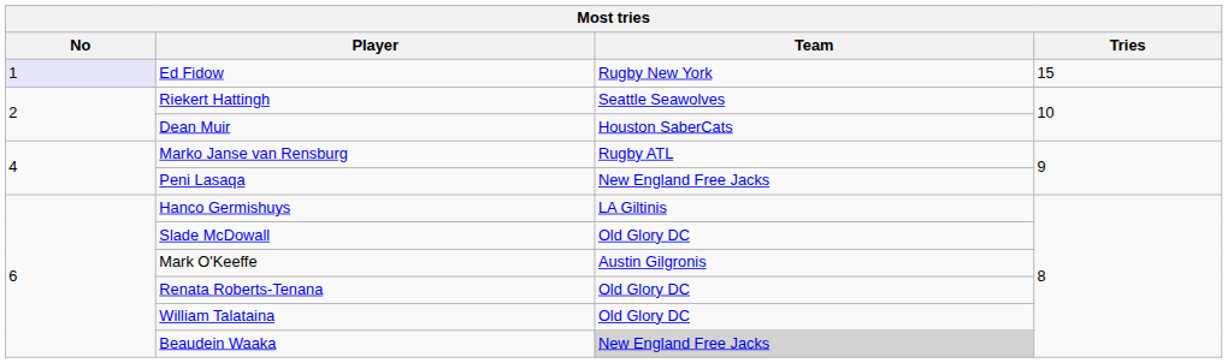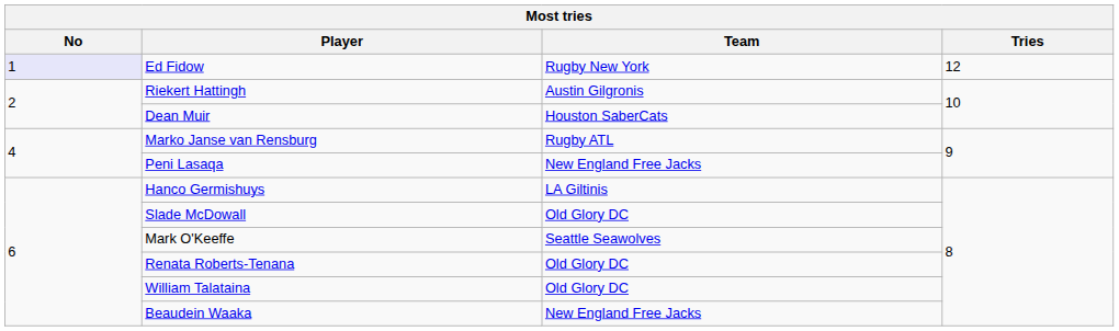Ed Fidow | Tries: 15 -> 12
Riekert Hattingh | Team: Seattle Seawolves -> Austin Gilgronis
Mark O'Keeffe | Team: Austin Gilgronis -> Seattle Seawolves
Beaudein Waaka | Team: lightgrey background -> no background
